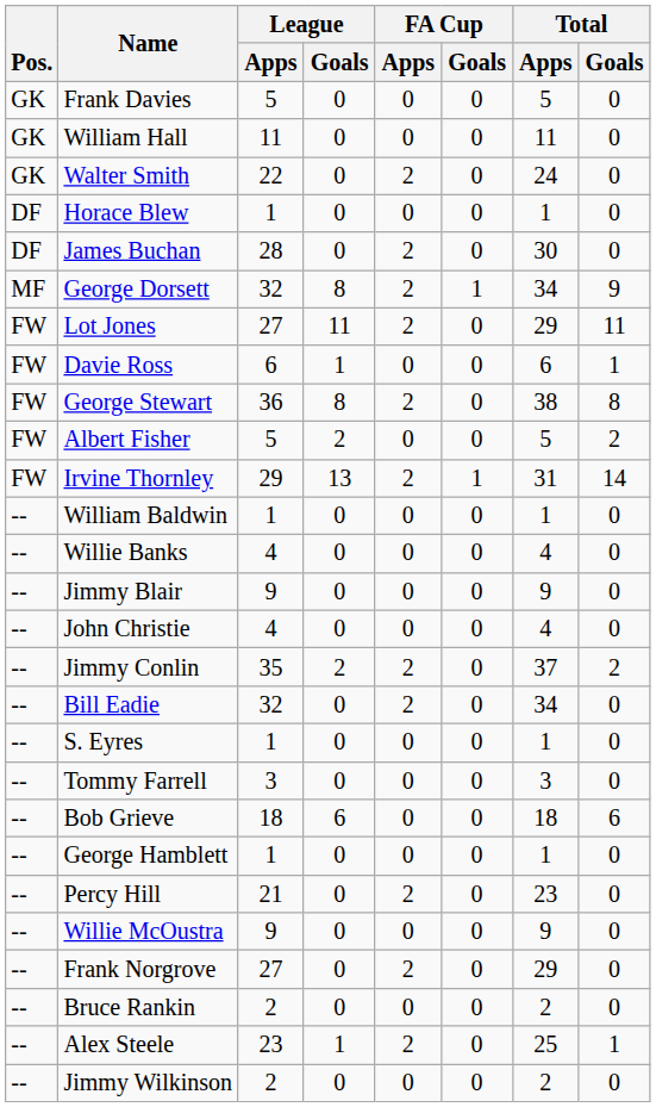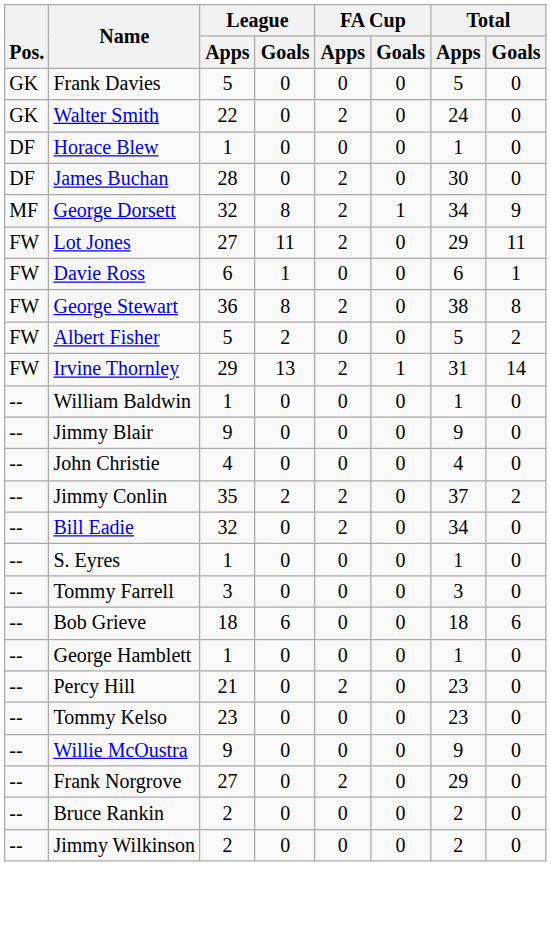- row: GK | William Hall | 11 | 0 | 0 | 0 | 11 | 0
- row: -- | Willie Banks | 4 | 0 | 0 | 0 | 4 | 0
+ row: -- | Tommy Kelso | 23 | 0 | 0 | 0 | 23 | 0
- row: -- | Alex Steele | 23 | 1 | 2 | 0 | 25 | 1
